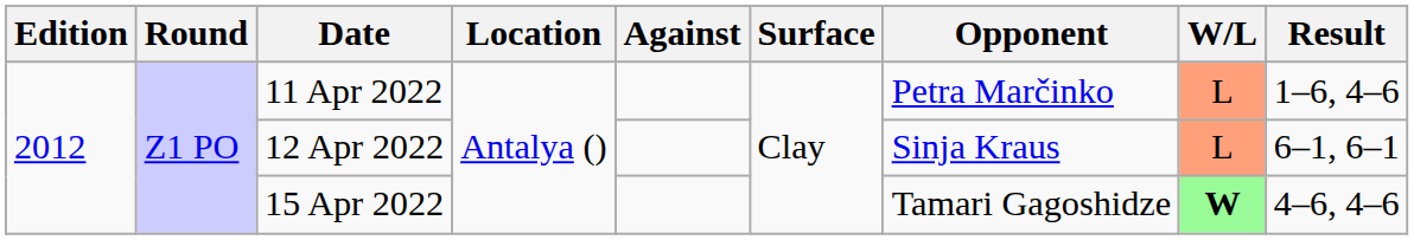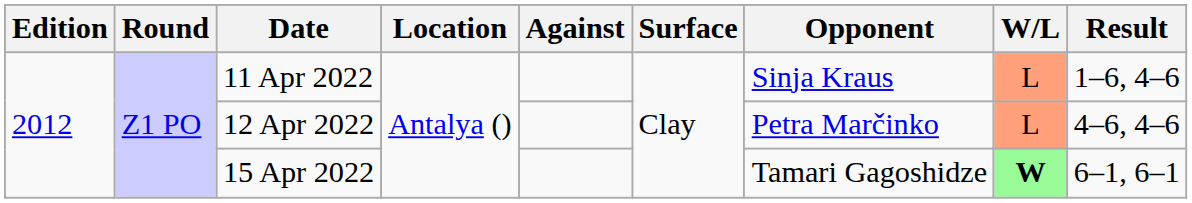11 Apr 2022 | Opponent: Petra Marčinko -> Sinja Kraus
12 Apr 2022 | Opponent: Sinja Kraus -> Petra Marčinko
12 Apr 2022 | Result: 6–1, 6–1 -> 4–6, 4–6
15 Apr 2022 | Result: 4–6, 4–6 -> 6–1, 6–1
